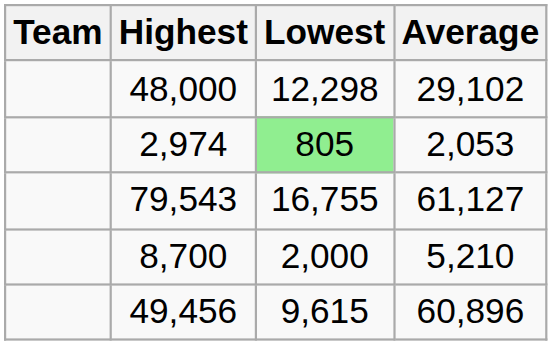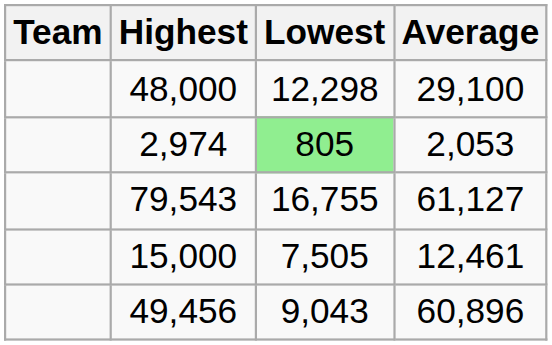48,000 | Average: 29,102 -> 29,100
- row: 8,700 | 2,000 | 5,210
+ row: 15,000 | 7,505 | 12,461
49,456 | Lowest: 9,615 -> 9,043
